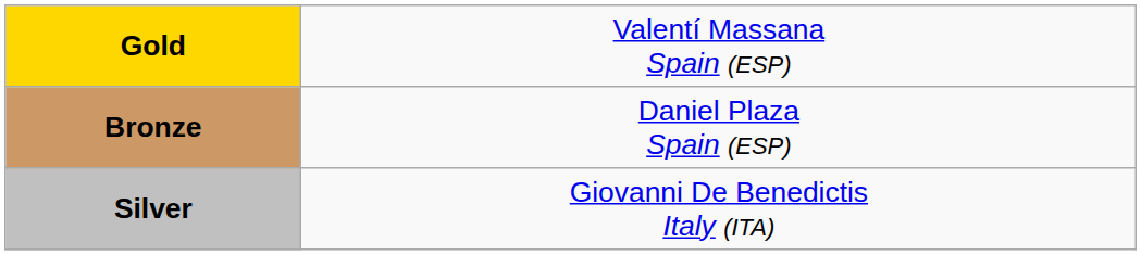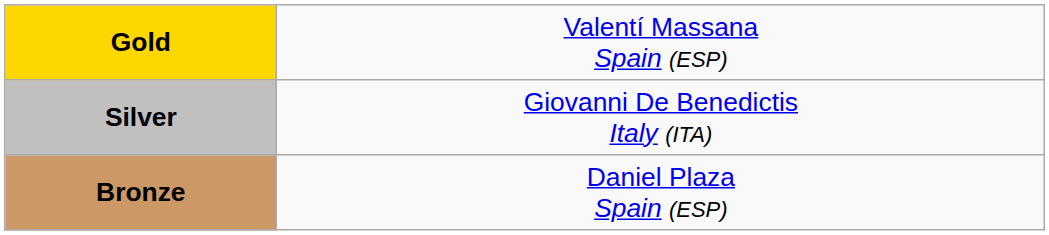rows swapped: Silver <-> Bronze
